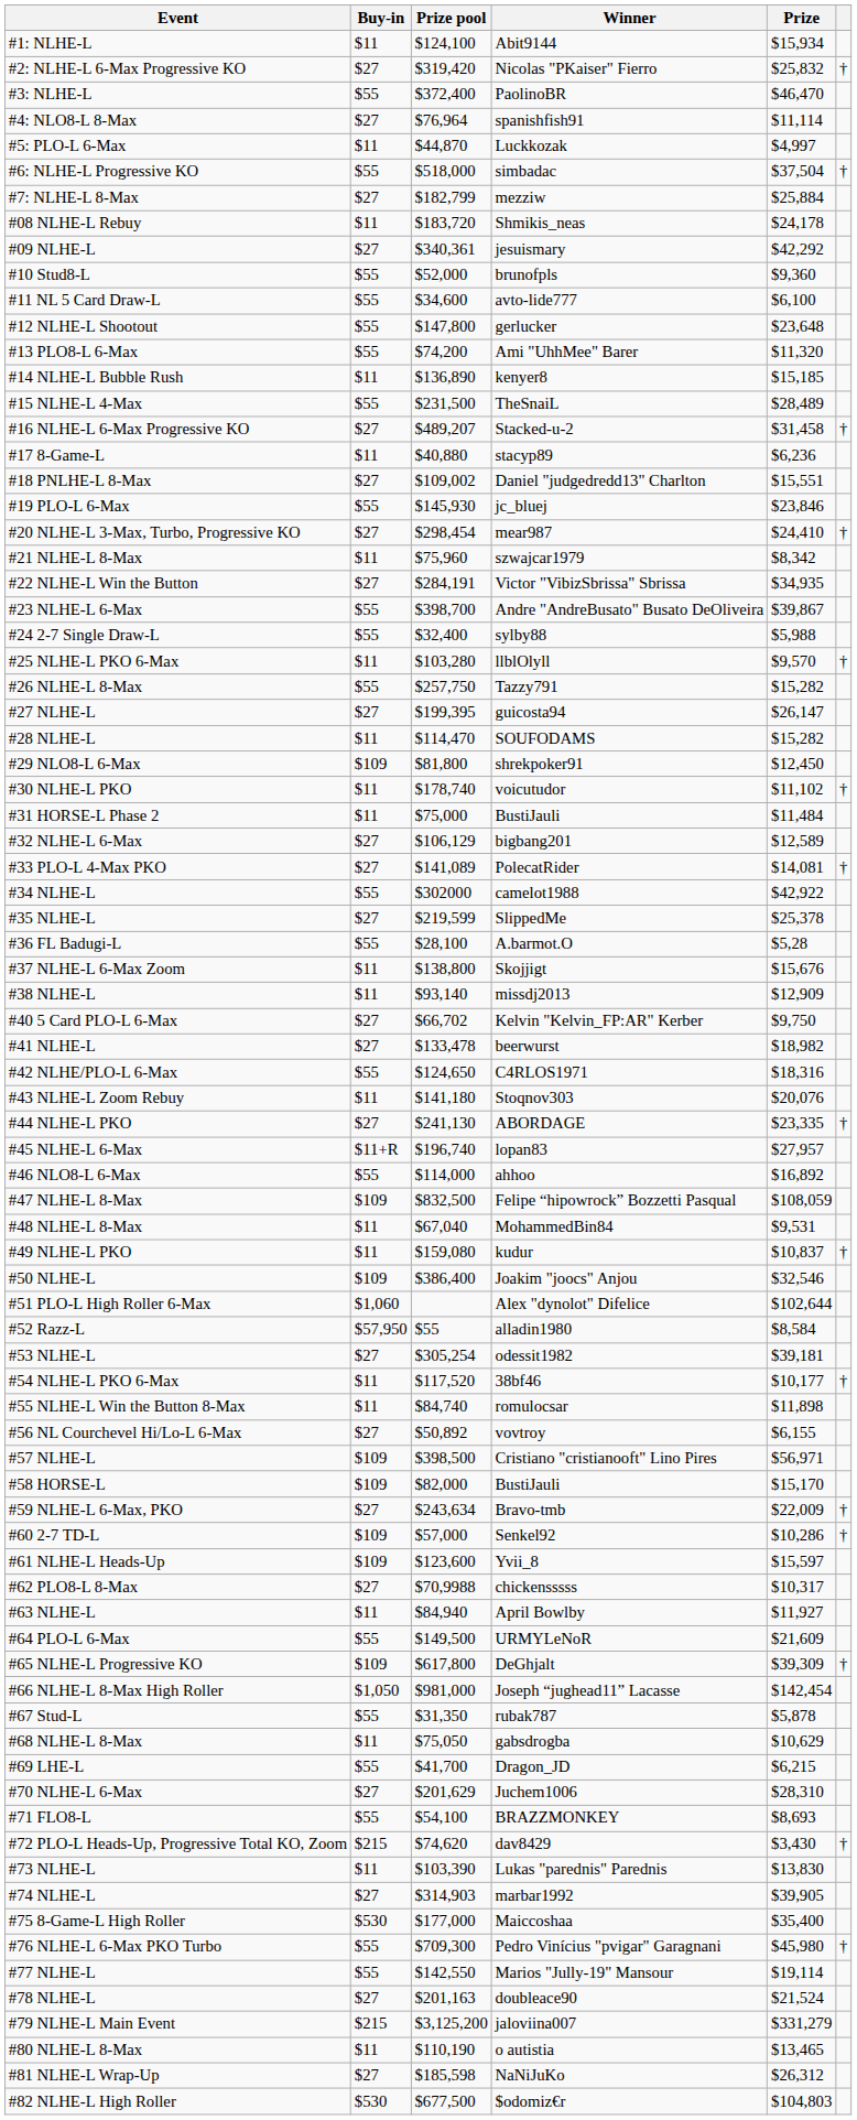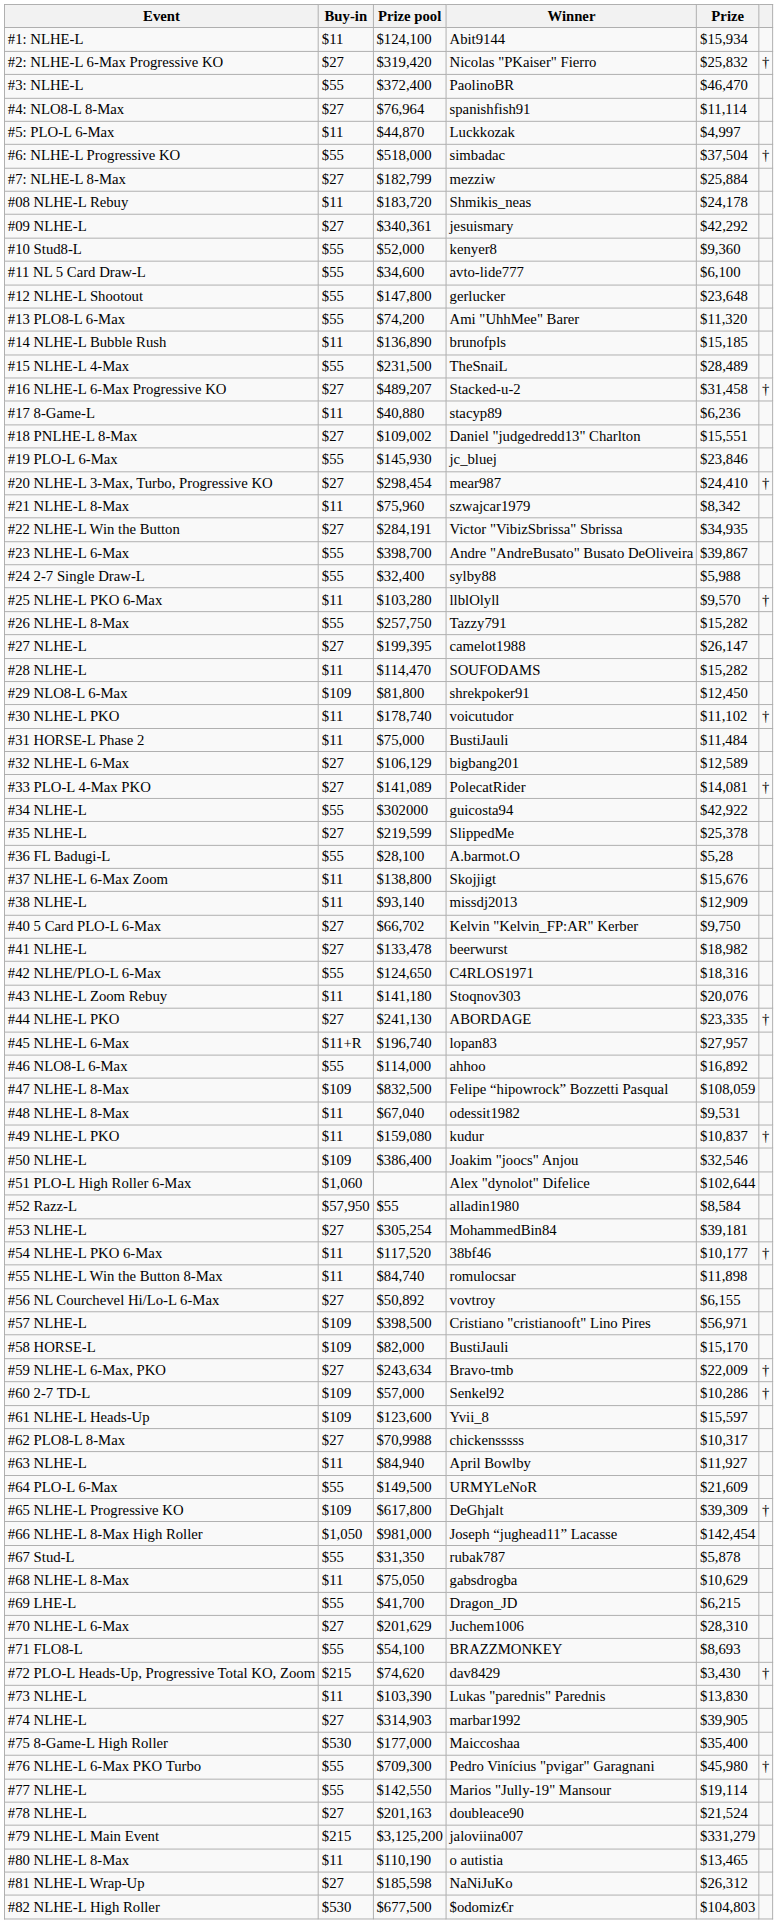#10 Stud8-L | Winner: brunofpls -> kenyer8
#14 NLHE-L Bubble Rush | Winner: kenyer8 -> brunofpls
#27 NLHE-L | Winner: guicosta94 -> camelot1988
#34 NLHE-L | Winner: camelot1988 -> guicosta94
#48 NLHE-L 8-Max | Winner: MohammedBin84 -> odessit1982
#53 NLHE-L | Winner: odessit1982 -> MohammedBin84
